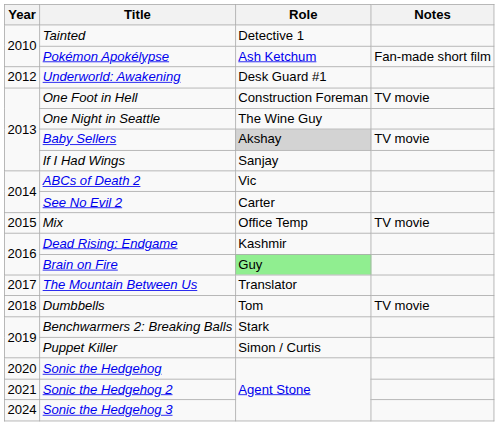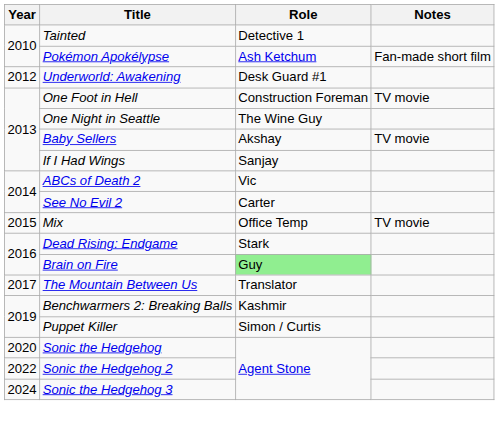Baby Sellers | Role: lightgrey background -> no background
Dead Rising: Endgame | Role: Kashmir -> Stark
- row: 2018 | Dumbbells | Tom | TV movie
Benchwarmers 2: Breaking Balls | Role: Stark -> Kashmir
Sonic the Hedgehog 2 | Year: 2021 -> 2022
